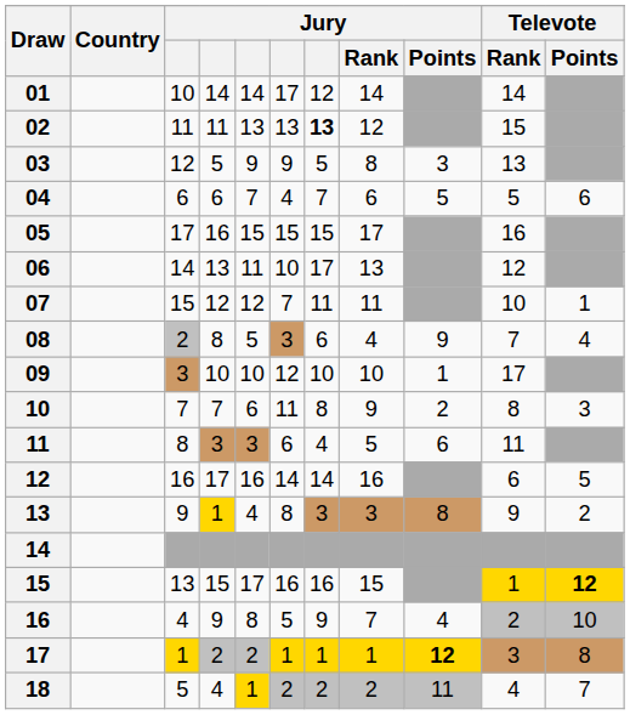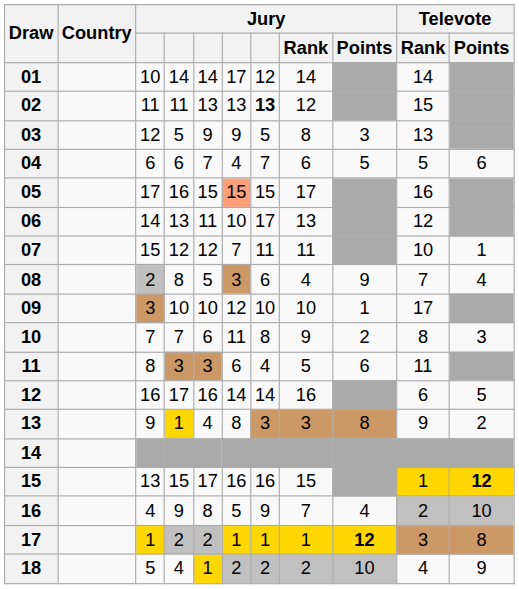05 | column 6: no background -> lightsalmon background
18 | Jury / Points: 11 -> 10
18 | Televote / Points: 7 -> 9
